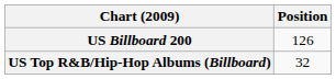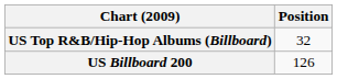rows swapped: US Billboard 200 <-> US Top R&B/Hip-Hop Albums (Billboard)
